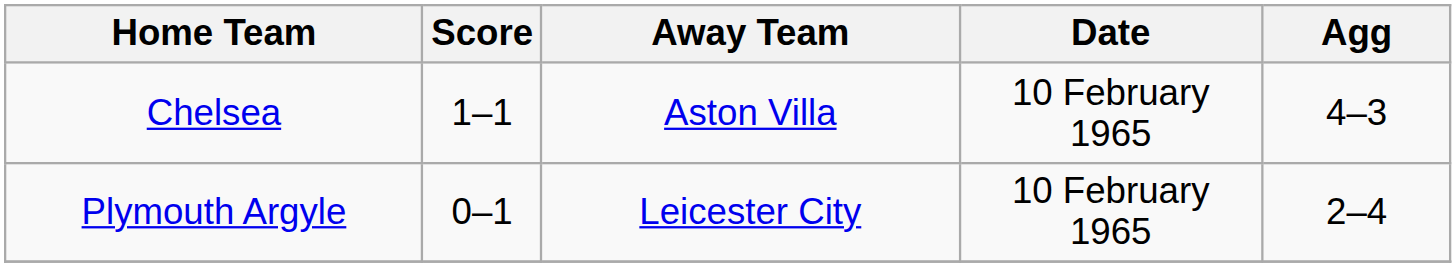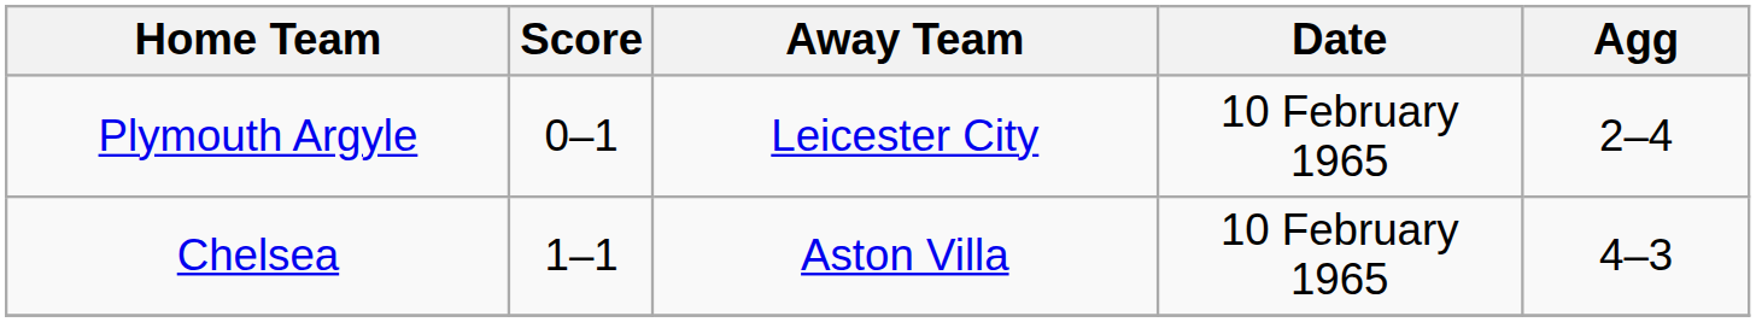rows swapped: Chelsea <-> Plymouth Argyle
